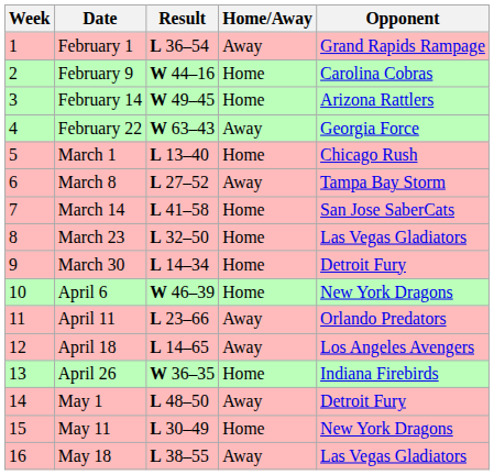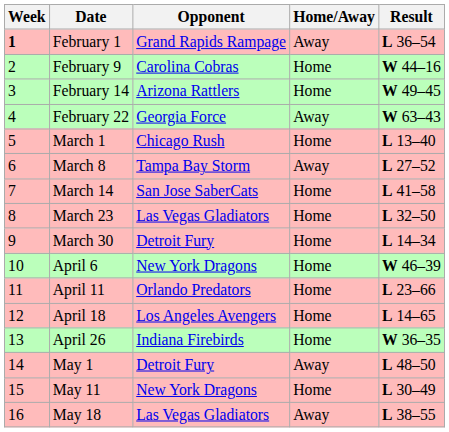columns swapped: Opponent <-> Result
February 1 | Week: normal -> bold
April 11 | Home/Away: Away -> Home
April 18 | Home/Away: Away -> Home
